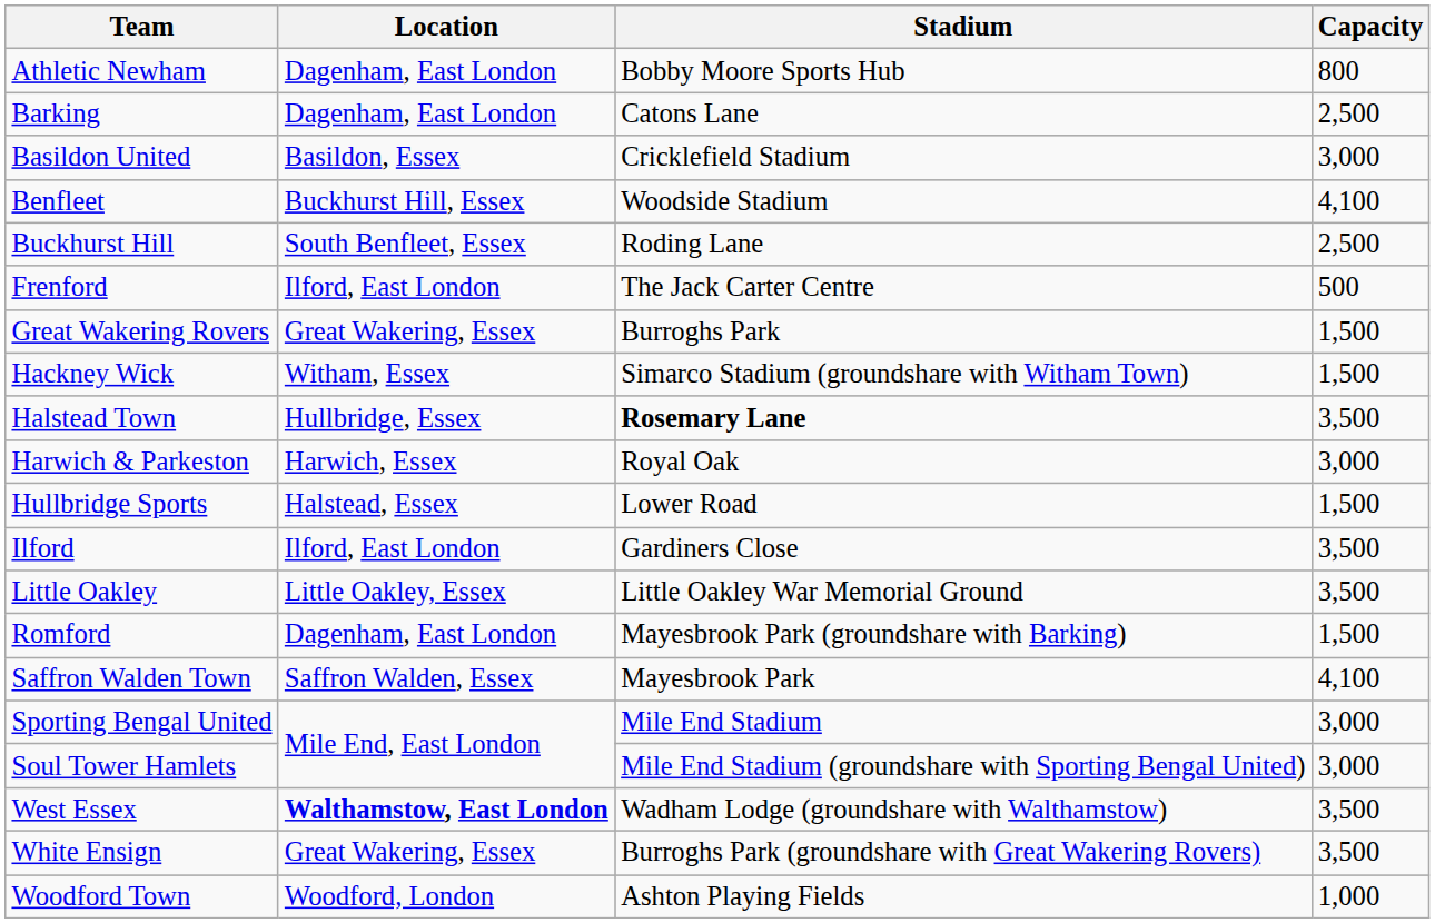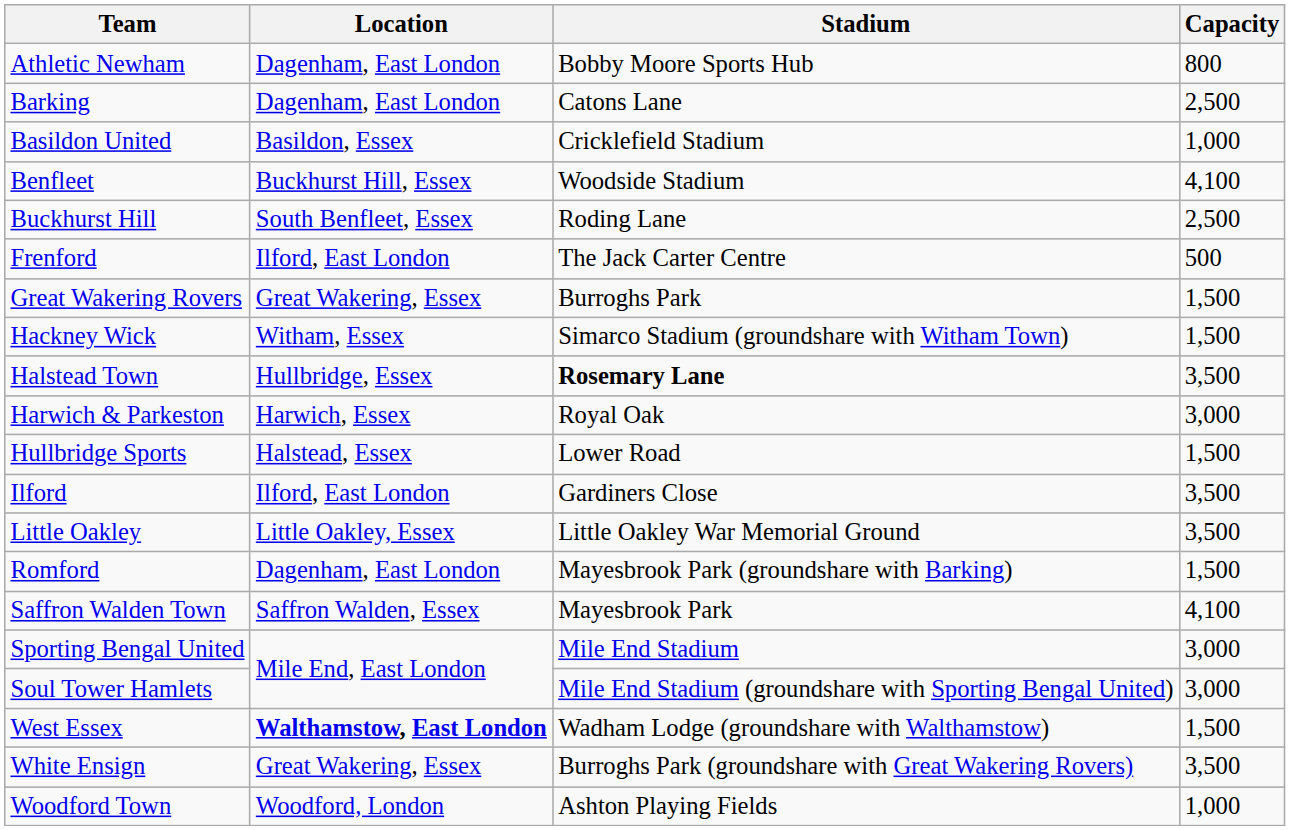Basildon United | Capacity: 3,000 -> 1,000
West Essex | Capacity: 3,500 -> 1,500
